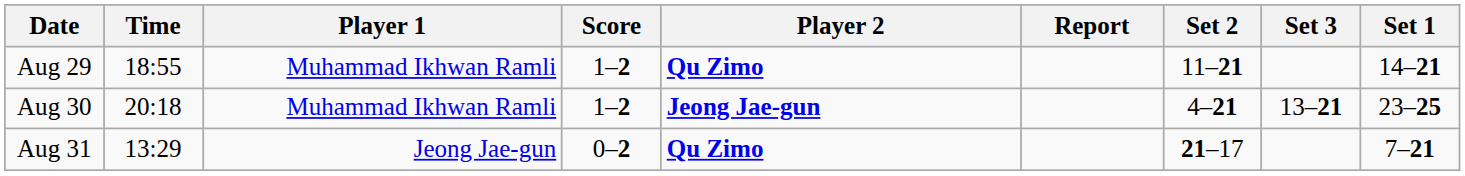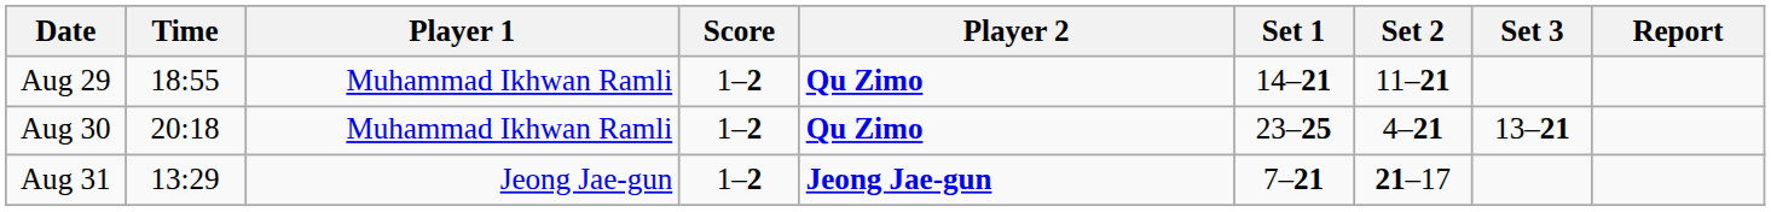columns swapped: Set 1 <-> Report
Aug 30 | Player 2: Jeong Jae-gun -> Qu Zimo
Aug 31 | Score: 0–2 -> 1–2
Aug 31 | Player 2: Qu Zimo -> Jeong Jae-gun
